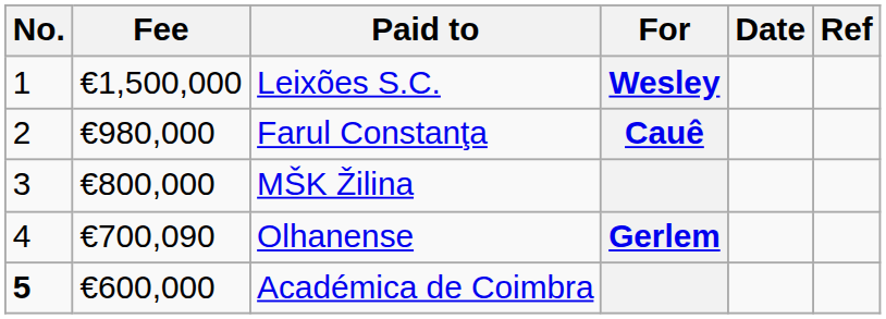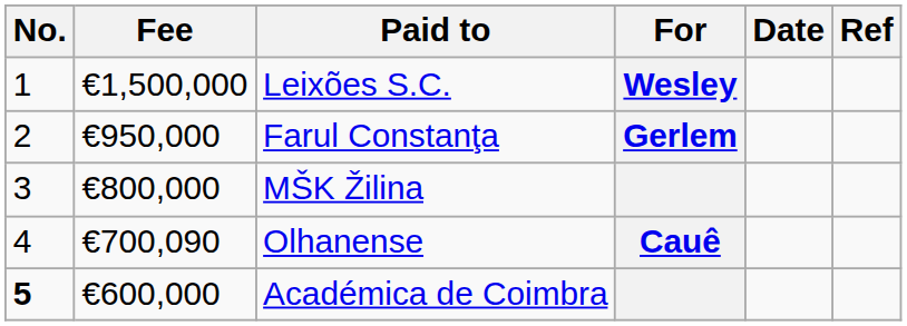Farul Constanţa | Fee: €980,000 -> €950,000
Farul Constanţa | For: Cauê -> Gerlem
Olhanense | For: Gerlem -> Cauê
